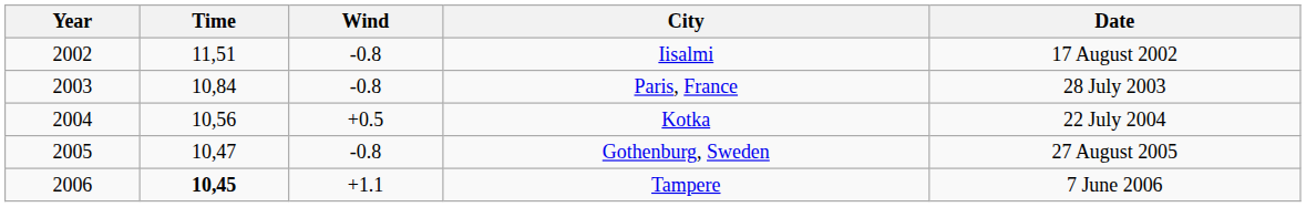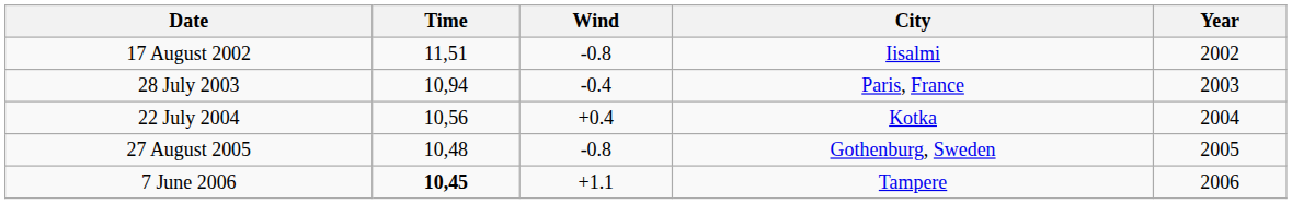columns swapped: Year <-> Date
Paris, France | Time: 10,84 -> 10,94
Paris, France | Wind: -0.8 -> -0.4
Kotka | Wind: +0.5 -> +0.4
Gothenburg, Sweden | Time: 10,47 -> 10,48
